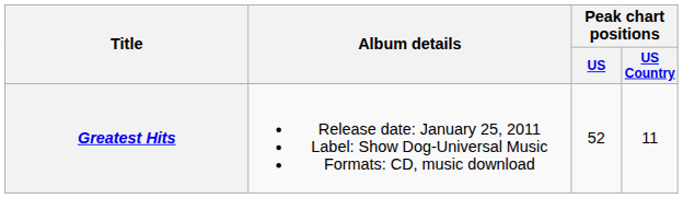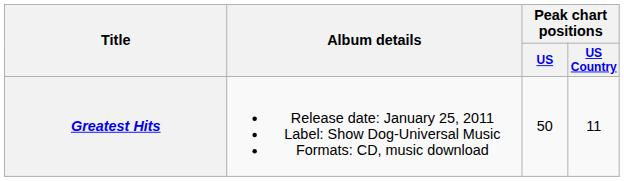Greatest Hits | Peak chart positions / US: 52 -> 50
